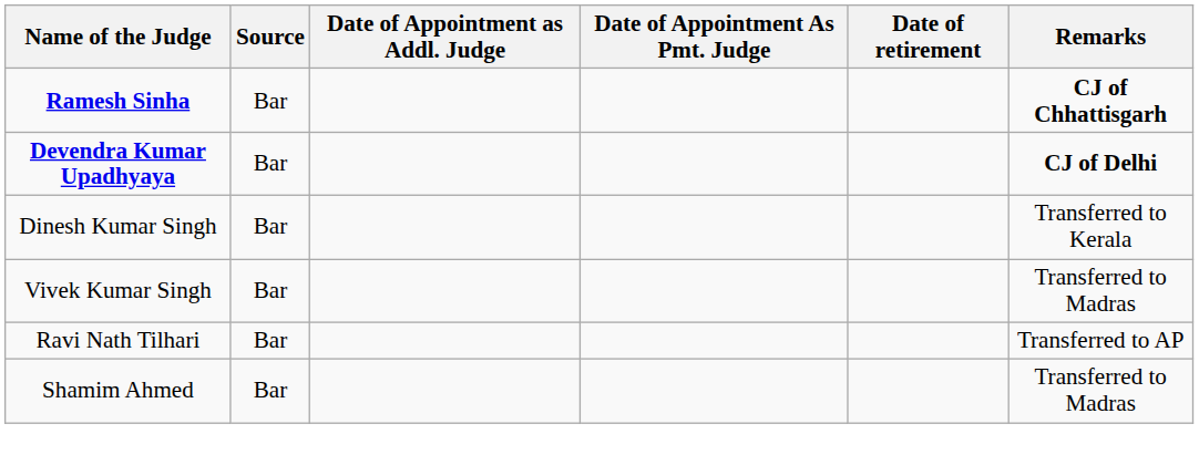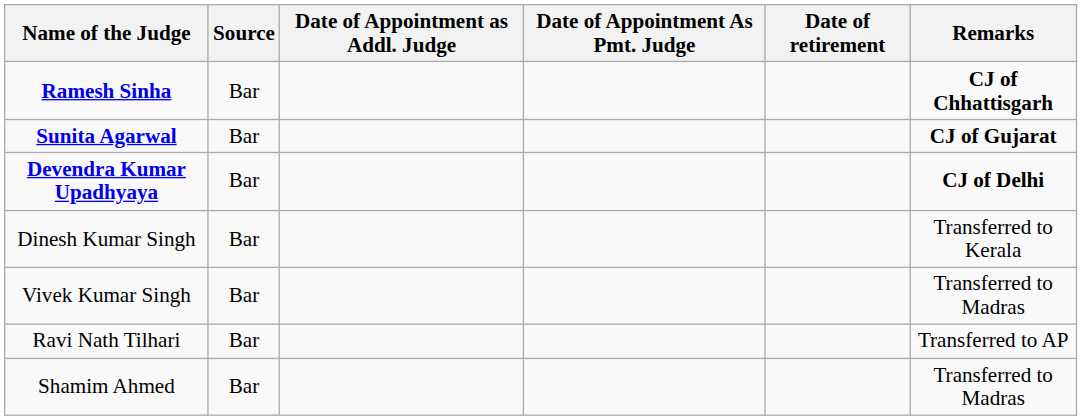+ row: Sunita Agarwal | Bar | CJ of Gujarat
